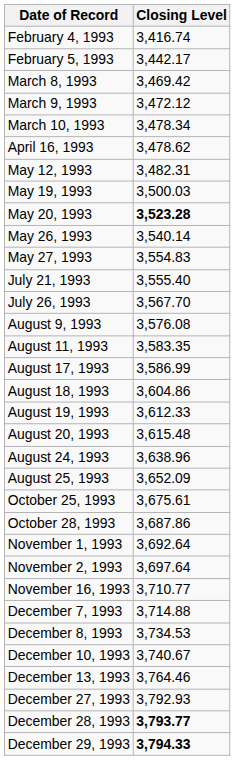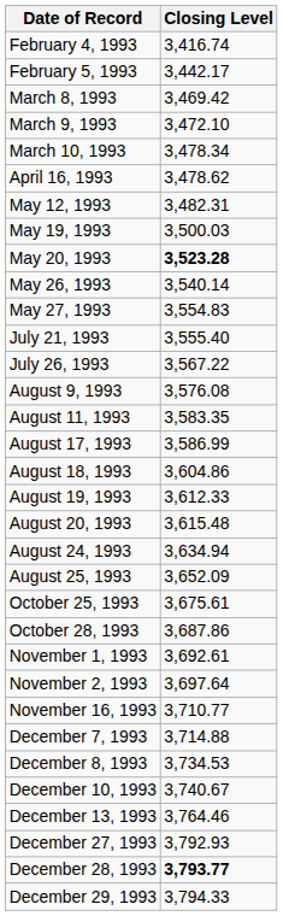March 9, 1993 | Closing Level: 3,472.12 -> 3,472.10
July 26, 1993 | Closing Level: 3,567.70 -> 3,567.22
August 24, 1993 | Closing Level: 3,638.96 -> 3,634.94
November 1, 1993 | Closing Level: 3,692.64 -> 3,692.61
December 29, 1993 | Closing Level: bold -> normal
